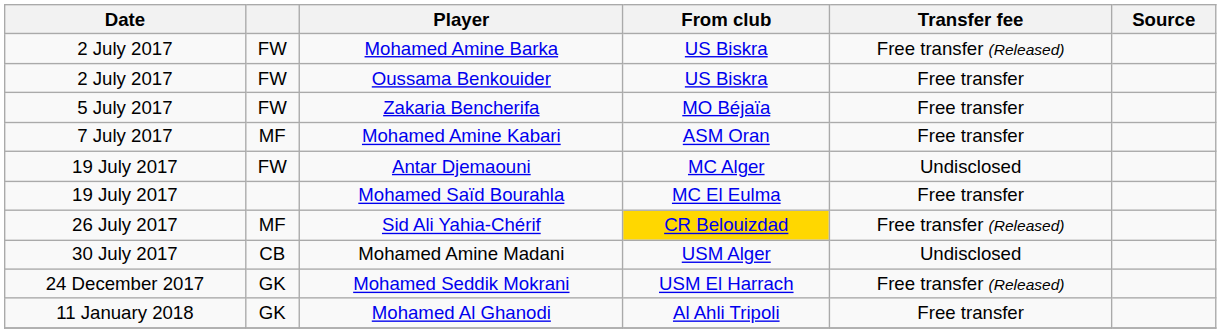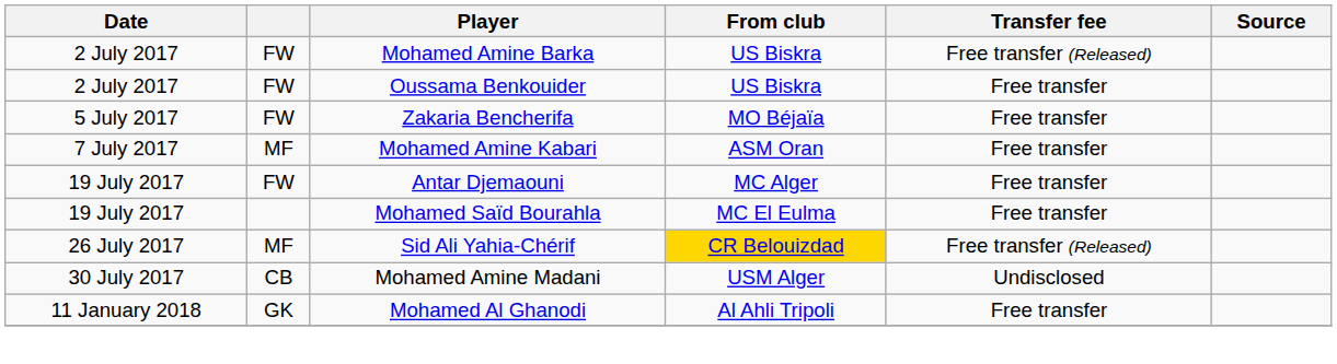Antar Djemaouni | Transfer fee: Undisclosed -> Free transfer
- row: 24 December 2017 | GK | Mohamed Seddik Mokrani | USM El Harrach | Free transfer (Released)
